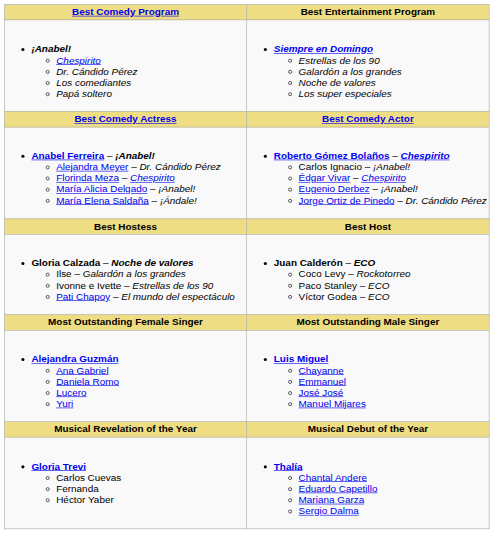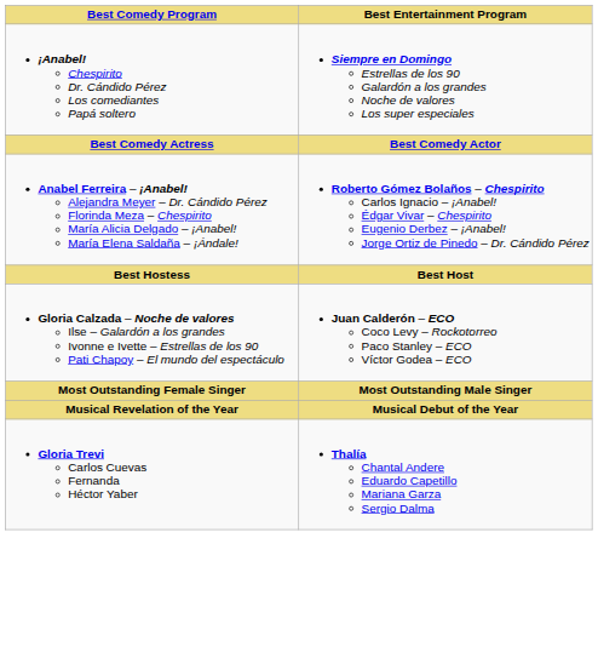- row: Alejandra Guzmán Ana Gabriel Daniela Romo Lucero Yuri | Luis Miguel Chayanne Emmanuel José José Manuel Mijares
